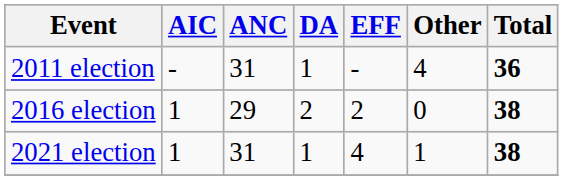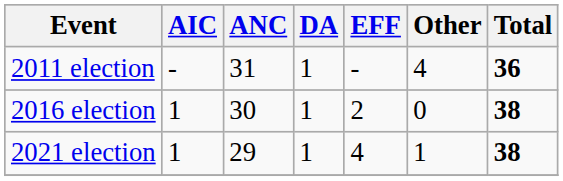2016 election | ANC: 29 -> 30
2016 election | DA: 2 -> 1
2021 election | ANC: 31 -> 29
